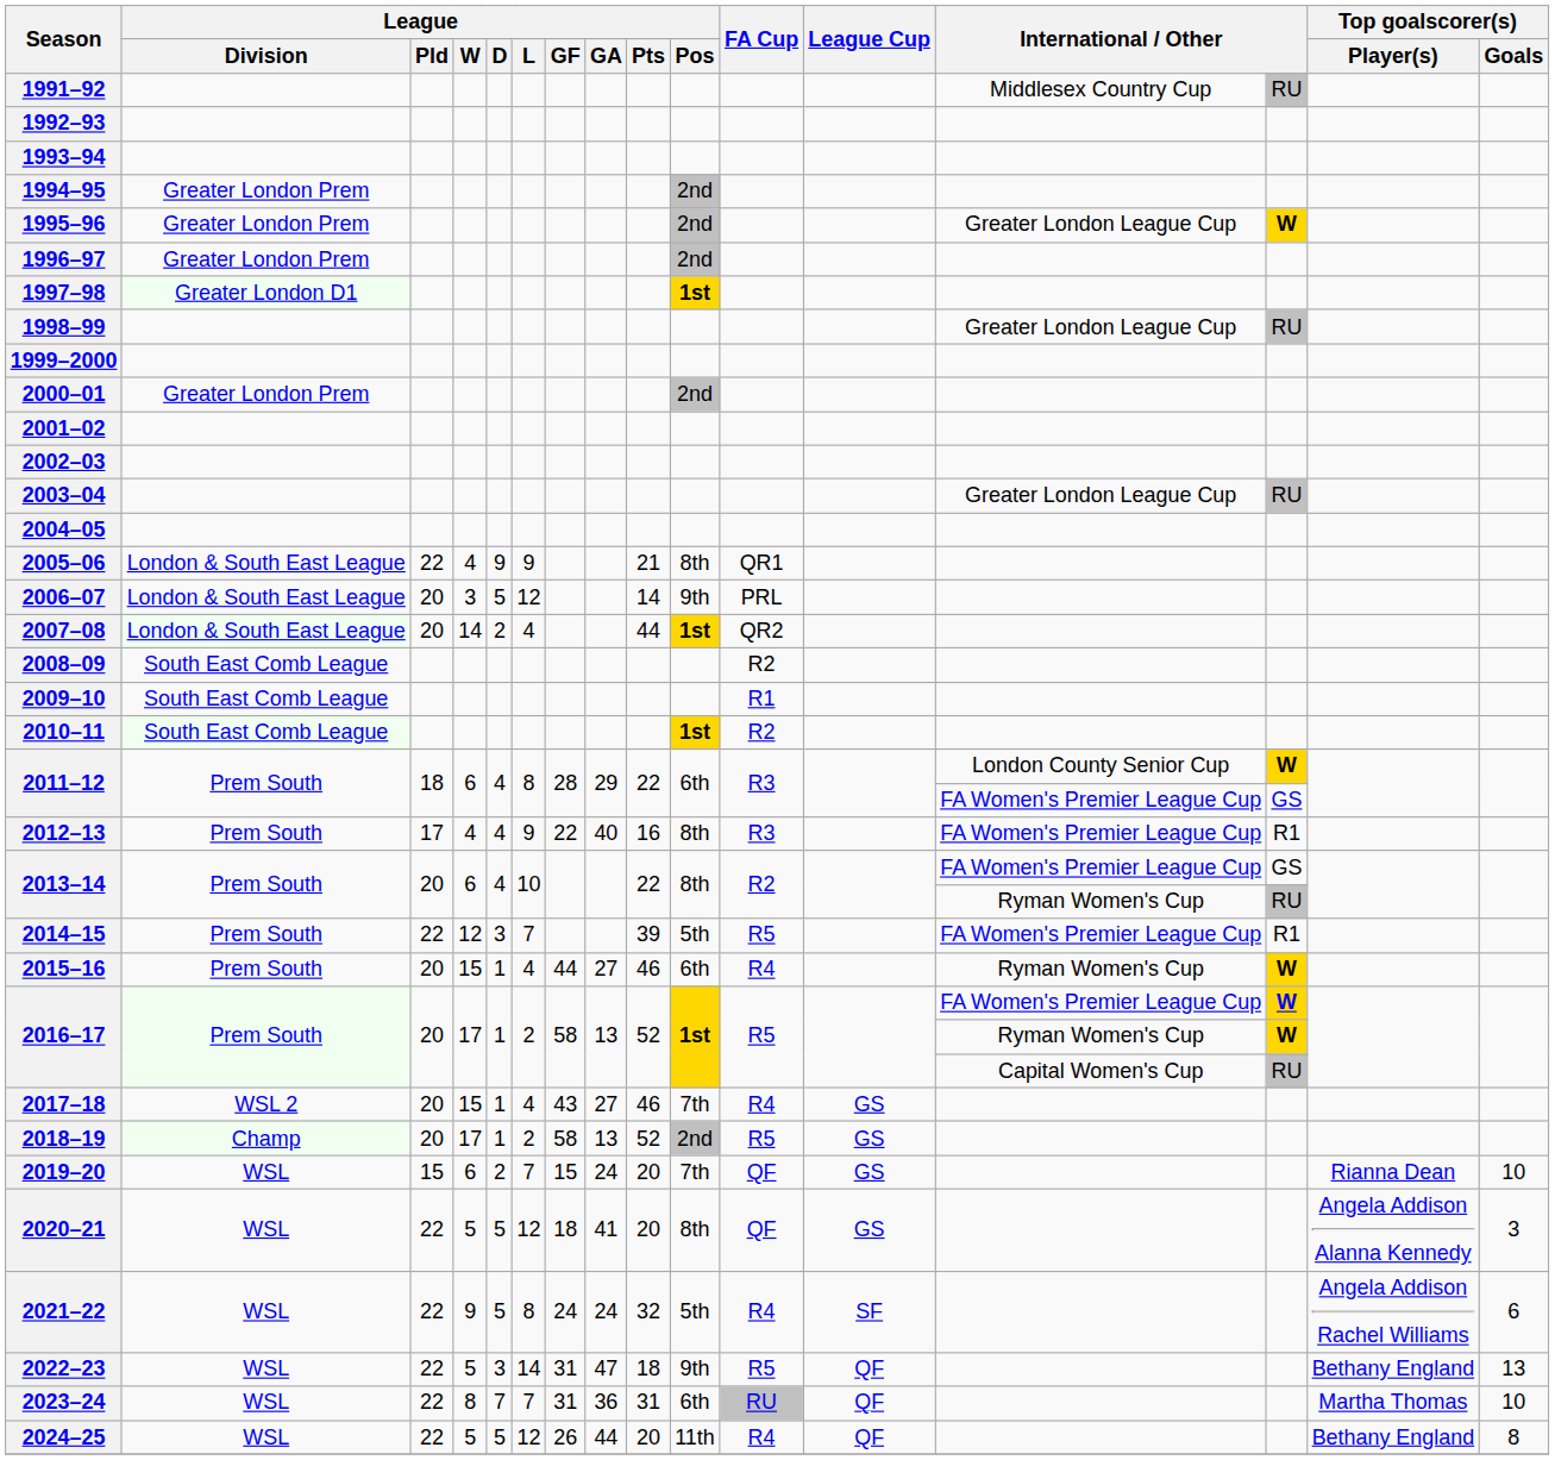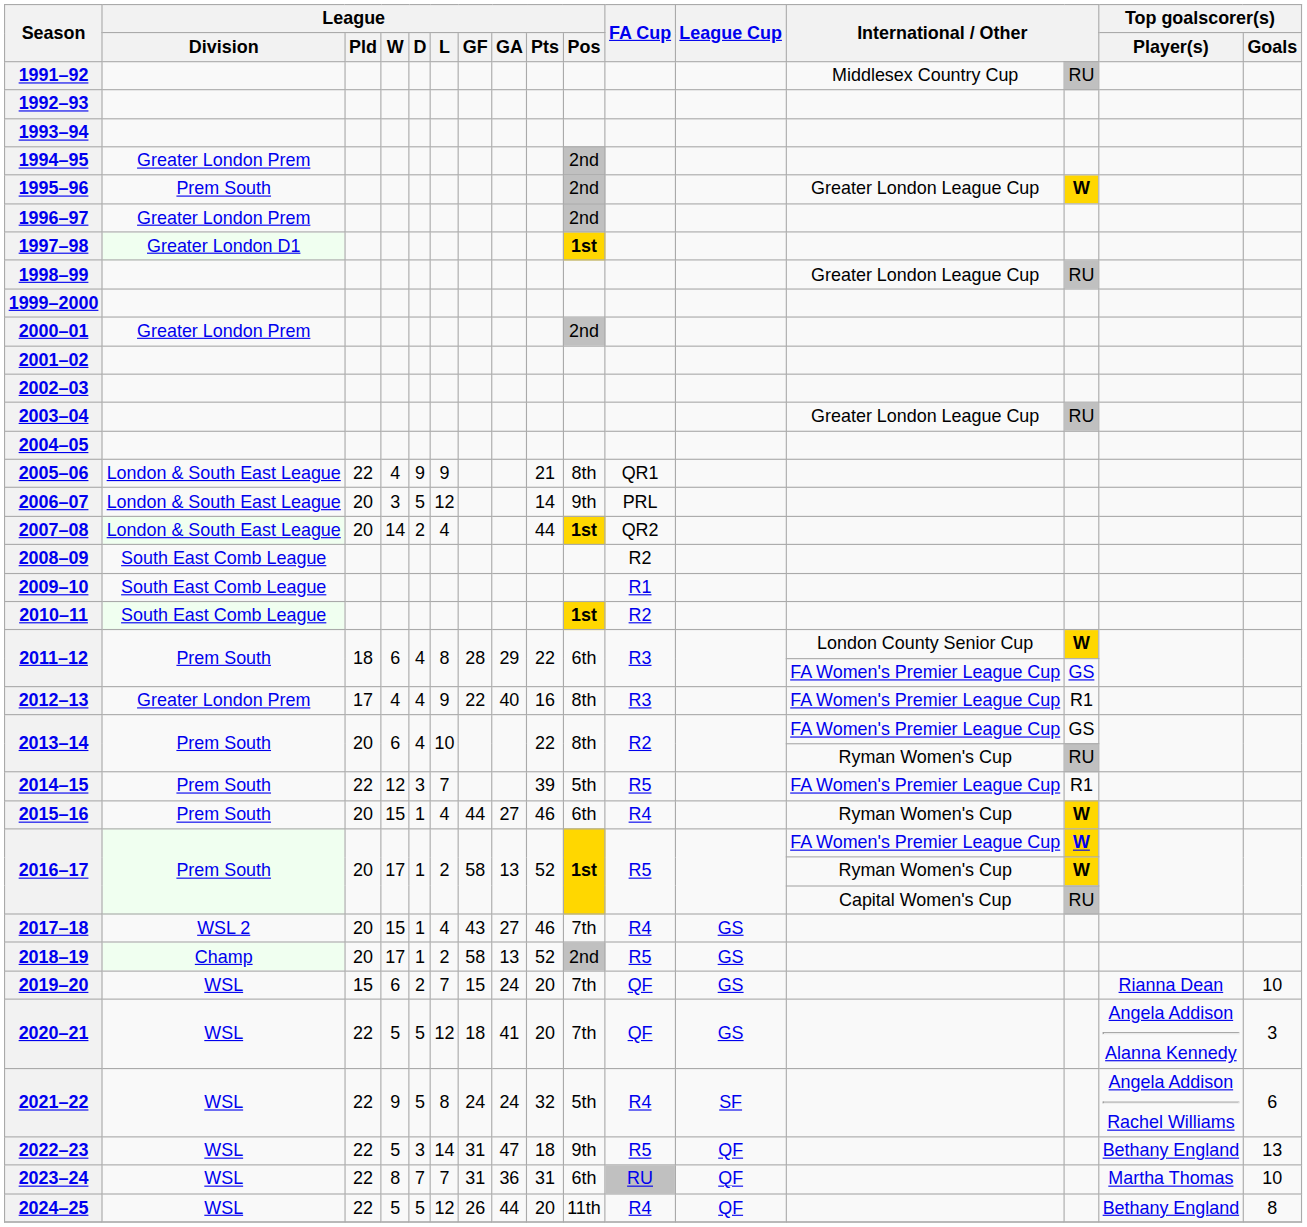1995–96 | League / Division: Greater London Prem -> Prem South
2012–13 | League / Division: Prem South -> Greater London Prem
2020–21 | League / Pos: 8th -> 7th
